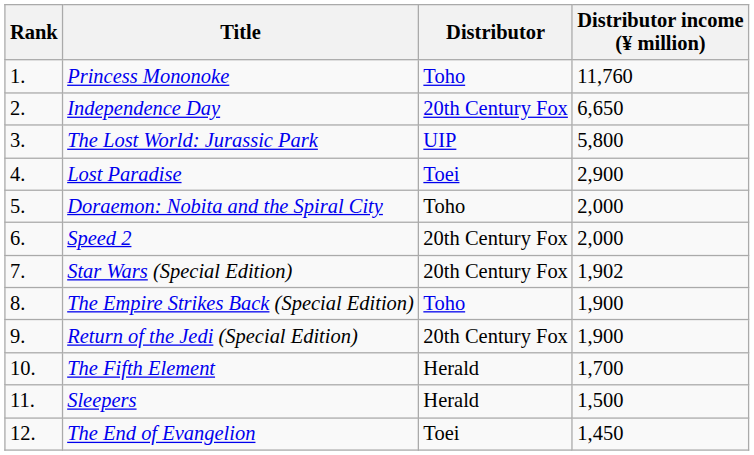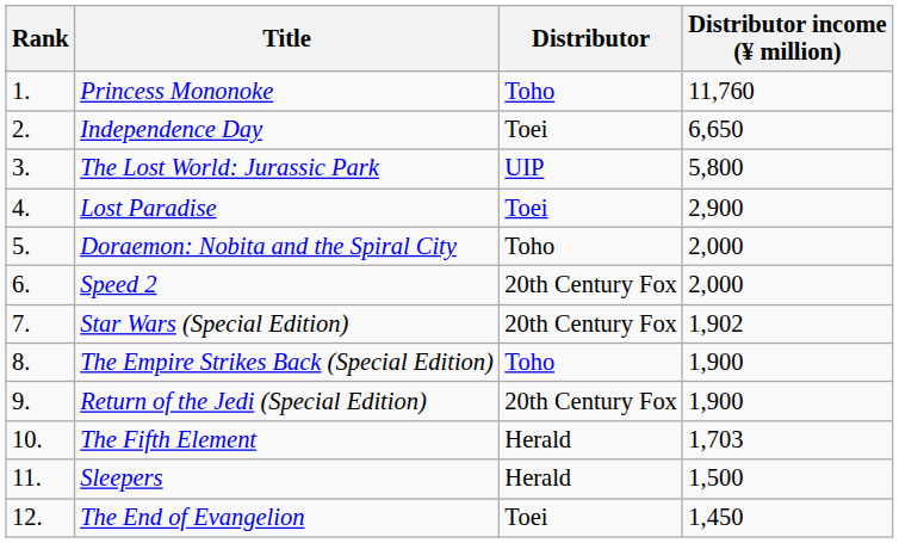Independence Day | Distributor: 20th Century Fox -> Toei
The Fifth Element | Distributor income (¥ million): 1,700 -> 1,703
